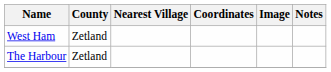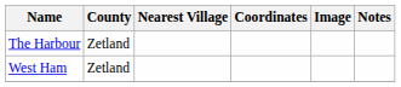rows swapped: The Harbour <-> West Ham
